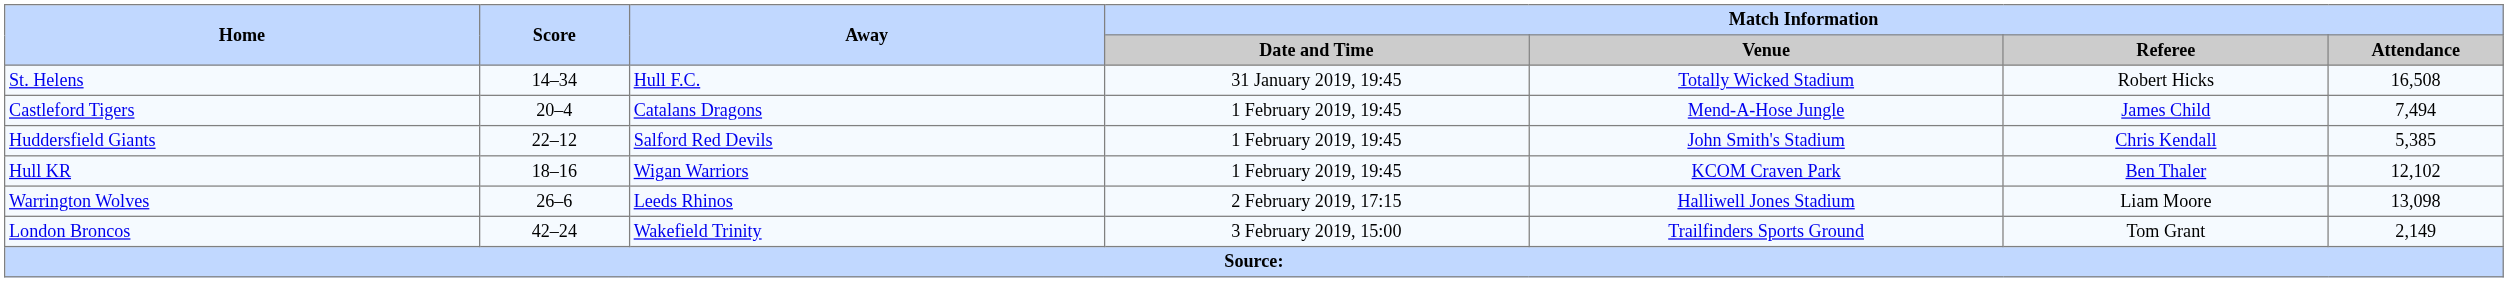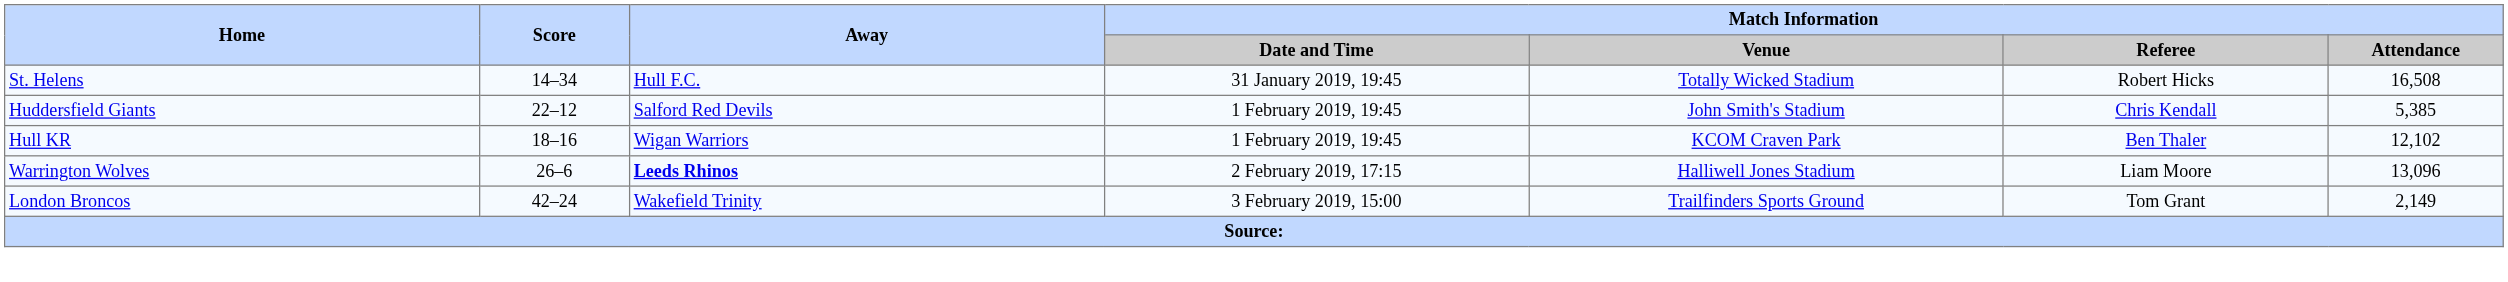- row: Castleford Tigers | 20–4 | Catalans Dragons | 1 February 2019, 19:45 | Mend-A-Hose Jungle | James Child | 7,494
Warrington Wolves | Away: normal -> bold
Warrington Wolves | Match Information / Attendance: 13,098 -> 13,096
